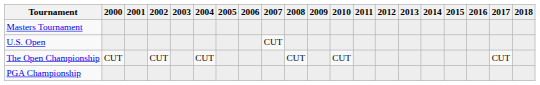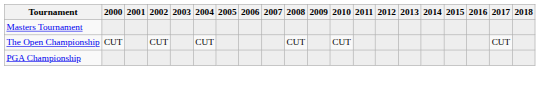- row: U.S. Open | CUT
